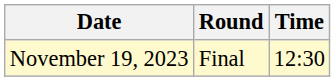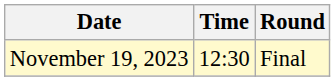columns swapped: Time <-> Round
